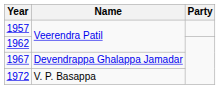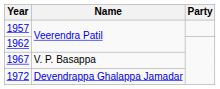1967 | Name: Devendrappa Ghalappa Jamadar -> V. P. Basappa
1972 | Name: V. P. Basappa -> Devendrappa Ghalappa Jamadar
